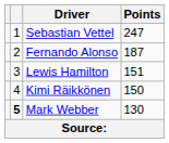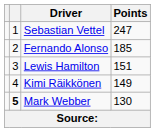Fernando Alonso | Points: 187 -> 185
Kimi Räikkönen | Points: 150 -> 149
